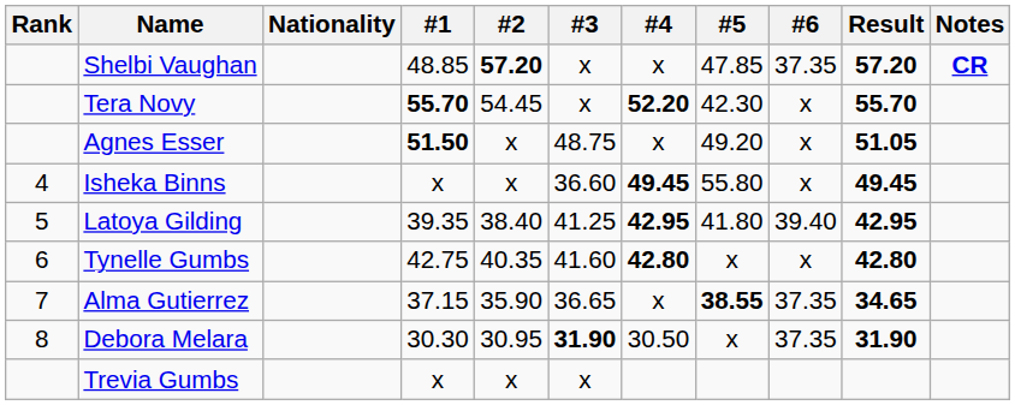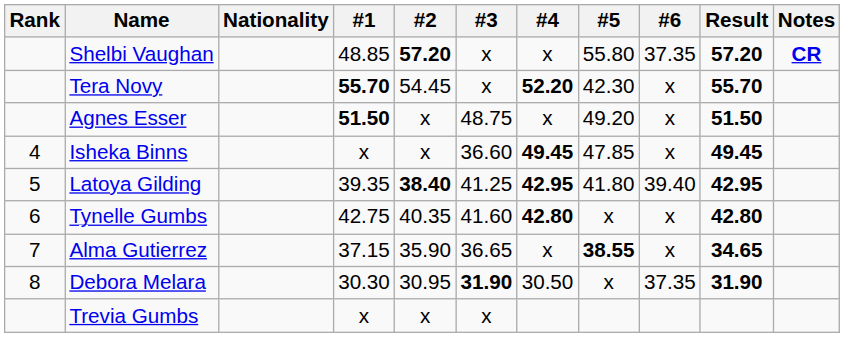Shelbi Vaughan | #5: 47.85 -> 55.80
Agnes Esser | Result: 51.05 -> 51.50
Isheka Binns | #5: 55.80 -> 47.85
Latoya Gilding | #2: normal -> bold
Alma Gutierrez | #6: 37.35 -> x
